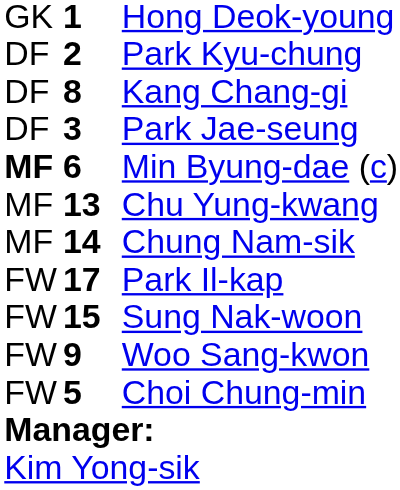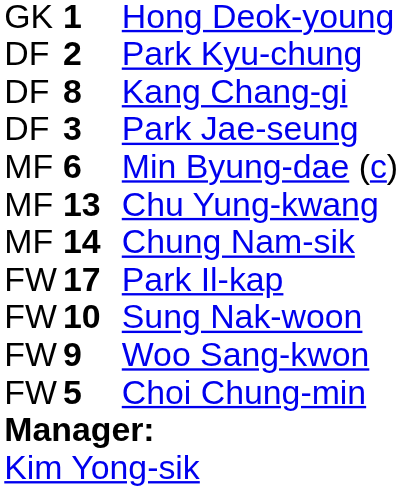Min Byung-dae (c) | column 1: bold -> normal
Sung Nak-woon | column 2: 15 -> 10
